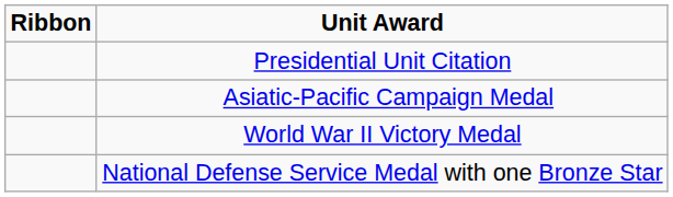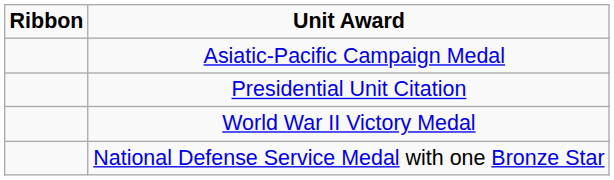rows swapped: Presidential Unit Citation <-> Asiatic-Pacific Campaign Medal
